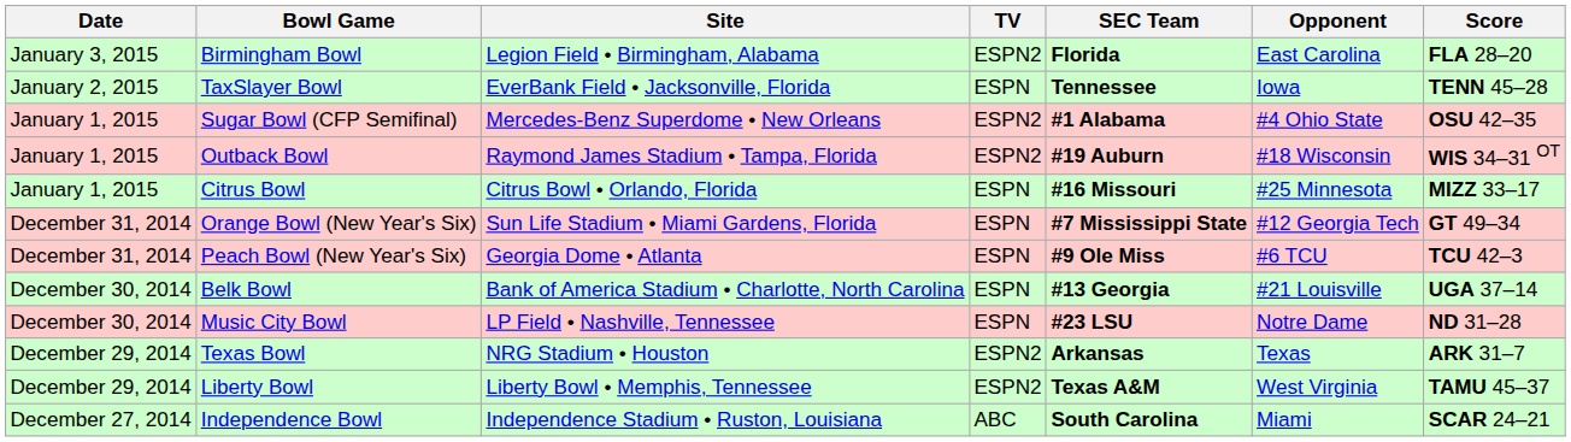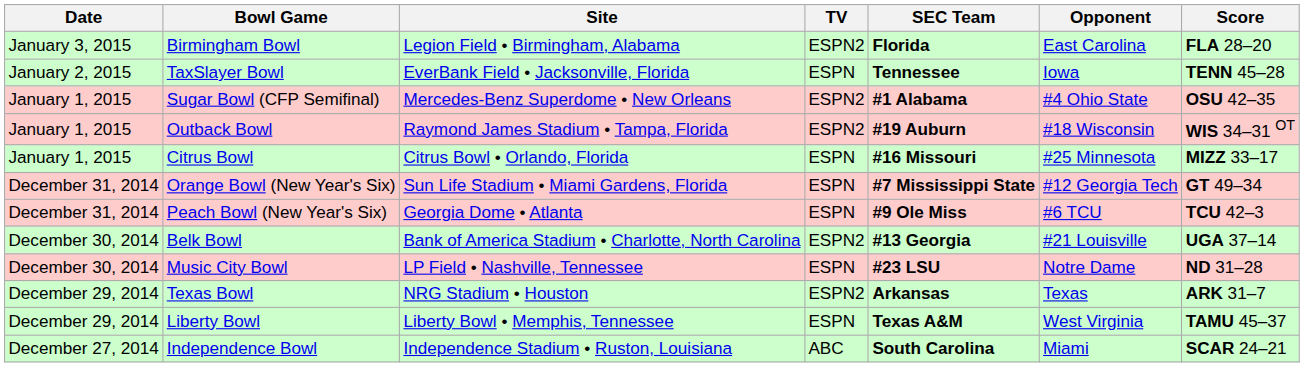Belk Bowl | TV: ESPN -> ESPN2
Liberty Bowl | TV: ESPN2 -> ESPN
